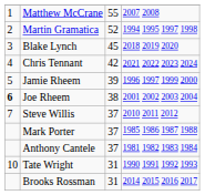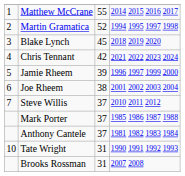Matthew McCrane | column 4: 2007 2008 -> 2014 2015 2016 2017
Joe Rheem | column 1: bold -> normal
Brooks Rossman | column 4: 2014 2015 2016 2017 -> 2007 2008
